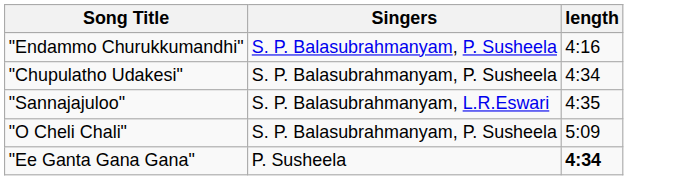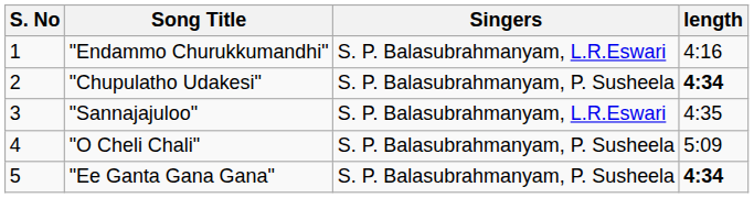+ column: S. No | 1 | 2 | 3 | 4 | 5
"Endammo Churukkumandhi" | Singers: S. P. Balasubrahmanyam, P. Susheela -> S. P. Balasubrahmanyam, L.R.Eswari
"Chupulatho Udakesi" | length: normal -> bold
"Ee Ganta Gana Gana" | Singers: P. Susheela -> S. P. Balasubrahmanyam, P. Susheela
